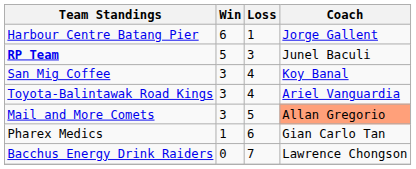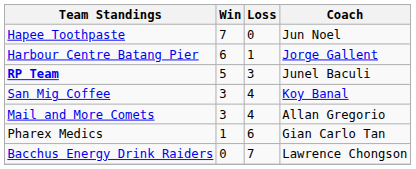+ row: Hapee Toothpaste | 7 | 0 | Jun Noel
- row: Toyota-Balintawak Road Kings | 3 | 4 | Ariel Vanguardia
Mail and More Comets | Loss: 5 -> 4
Mail and More Comets | Coach: lightsalmon background -> no background
